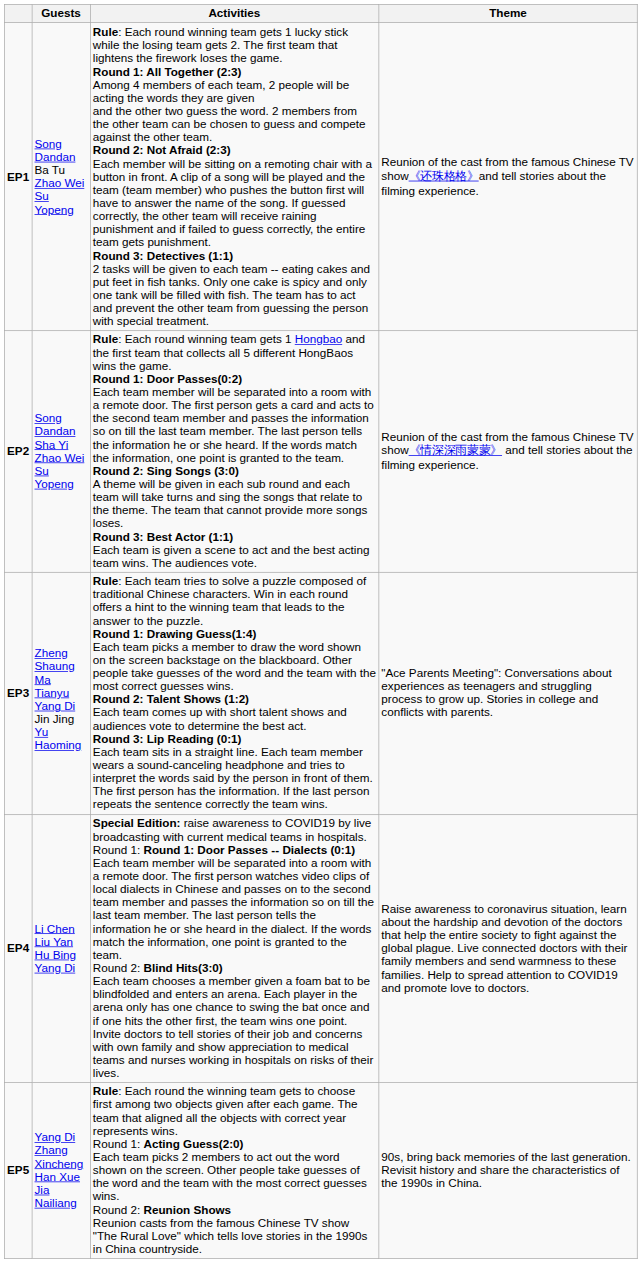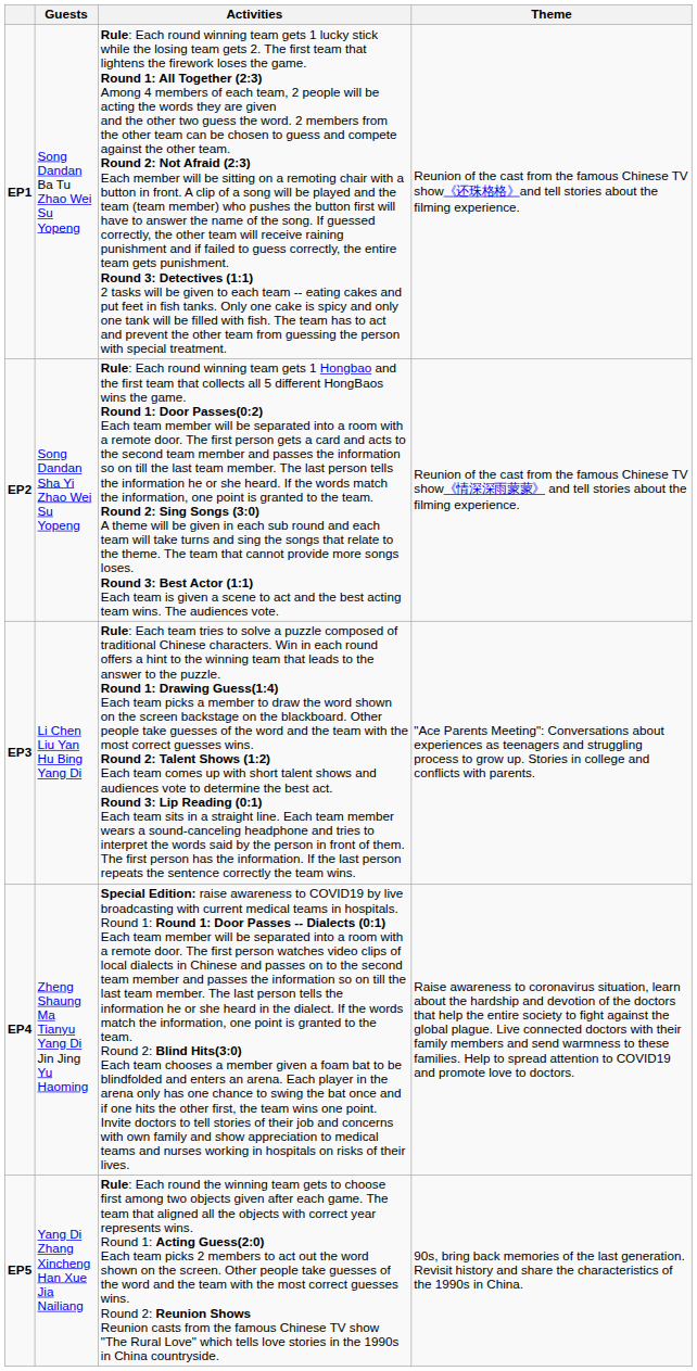EP3 | Guests: Zheng Shaung Ma Tianyu Yang Di Jin Jing Yu Haoming -> Li Chen Liu Yan Hu Bing Yang Di
EP4 | Guests: Li Chen Liu Yan Hu Bing Yang Di -> Zheng Shaung Ma Tianyu Yang Di Jin Jing Yu Haoming
